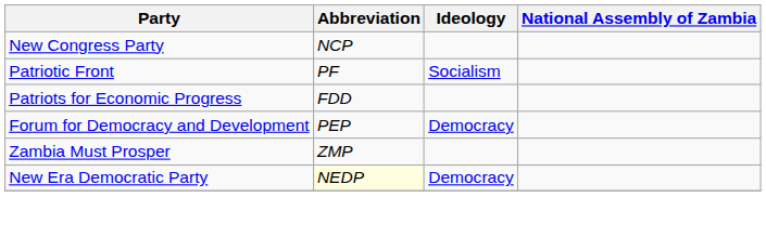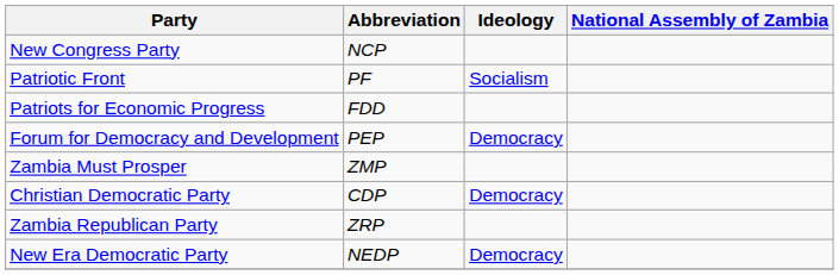+ row: Christian Democratic Party | CDP | Democracy
+ row: Zambia Republican Party | ZRP
New Era Democratic Party | Abbreviation: lightyellow background -> no background
